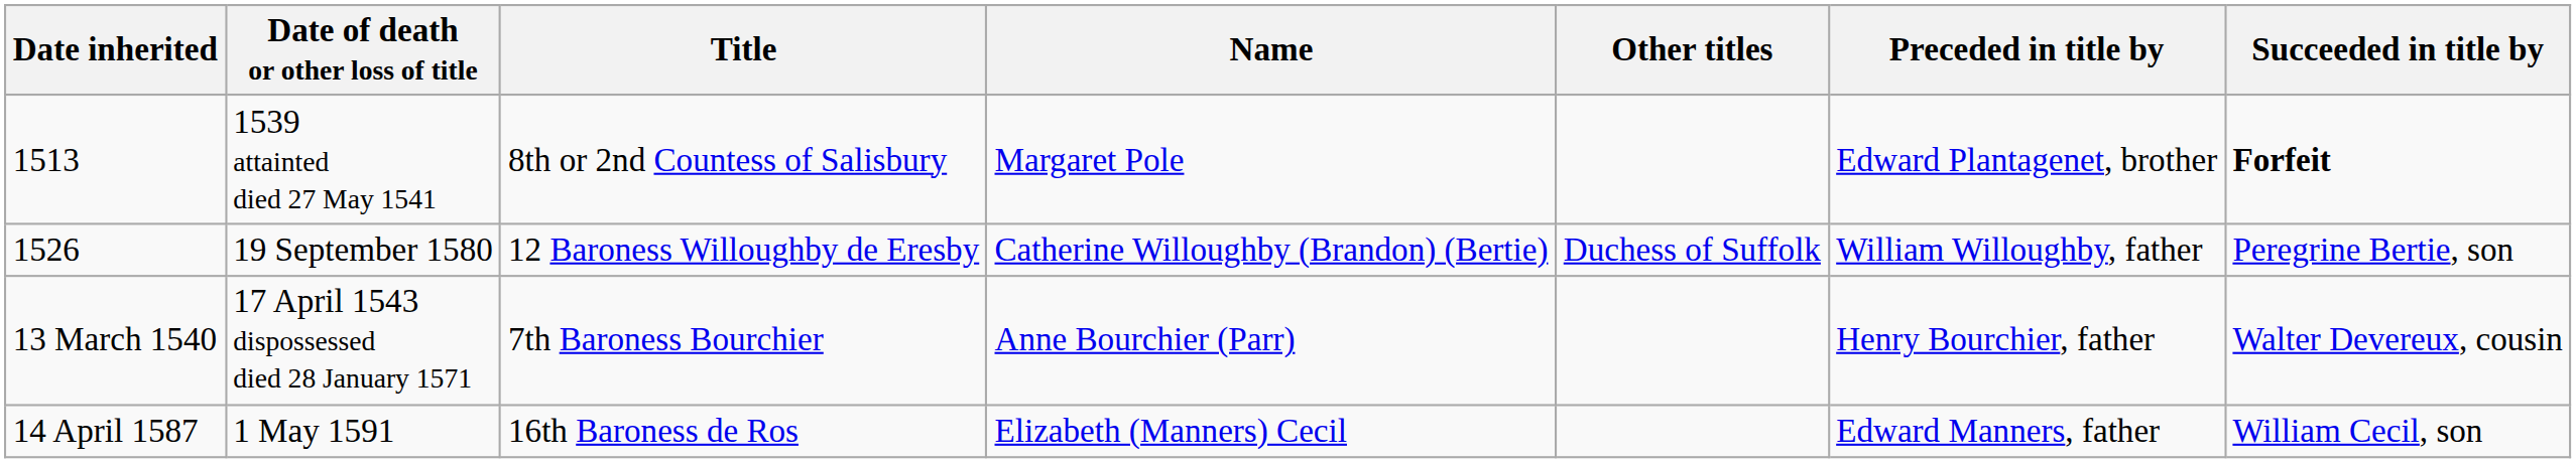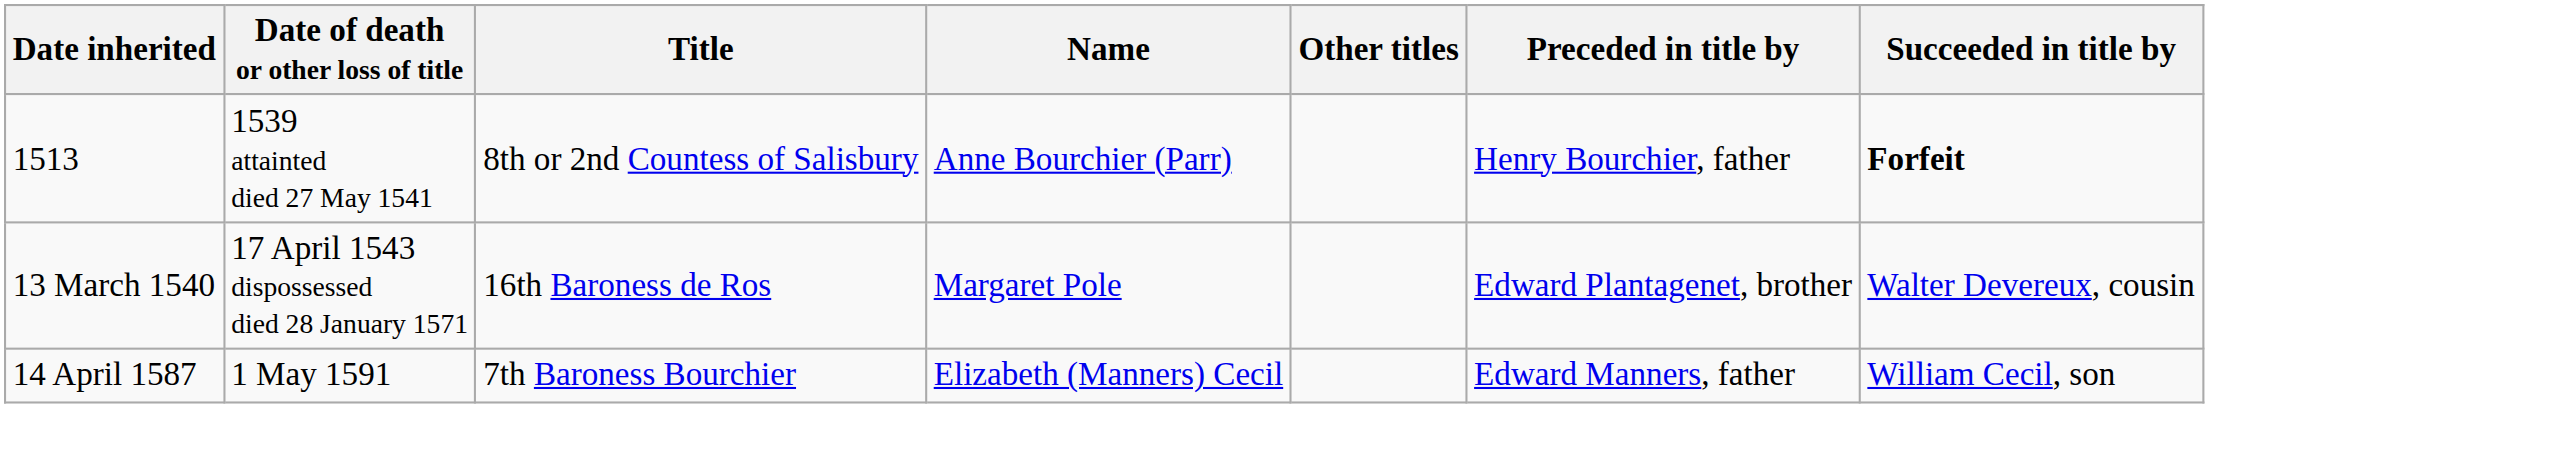1513 | Name: Margaret Pole -> Anne Bourchier (Parr)
1513 | Preceded in title by: Edward Plantagenet, brother -> Henry Bourchier, father
- row: 1526 | 19 September 1580 | 12 Baroness Willoughby de Eresby | Catherine Willoughby (Brandon) (Bertie) | Duchess of Suffolk | William Willoughby, father | Peregrine Bertie, son
13 March 1540 | Title: 7th Baroness Bourchier -> 16th Baroness de Ros
13 March 1540 | Name: Anne Bourchier (Parr) -> Margaret Pole
13 March 1540 | Preceded in title by: Henry Bourchier, father -> Edward Plantagenet, brother
14 April 1587 | Title: 16th Baroness de Ros -> 7th Baroness Bourchier
